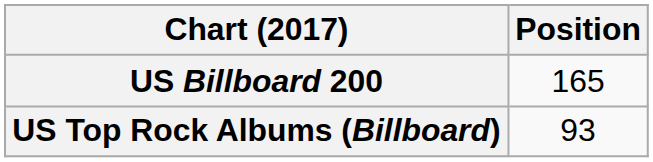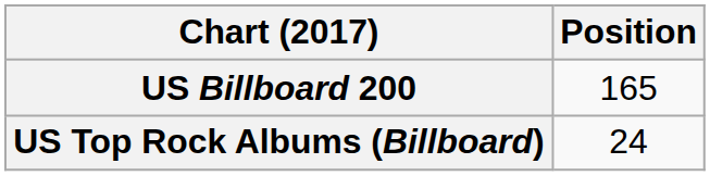US Top Rock Albums (Billboard) | Position: 93 -> 24
